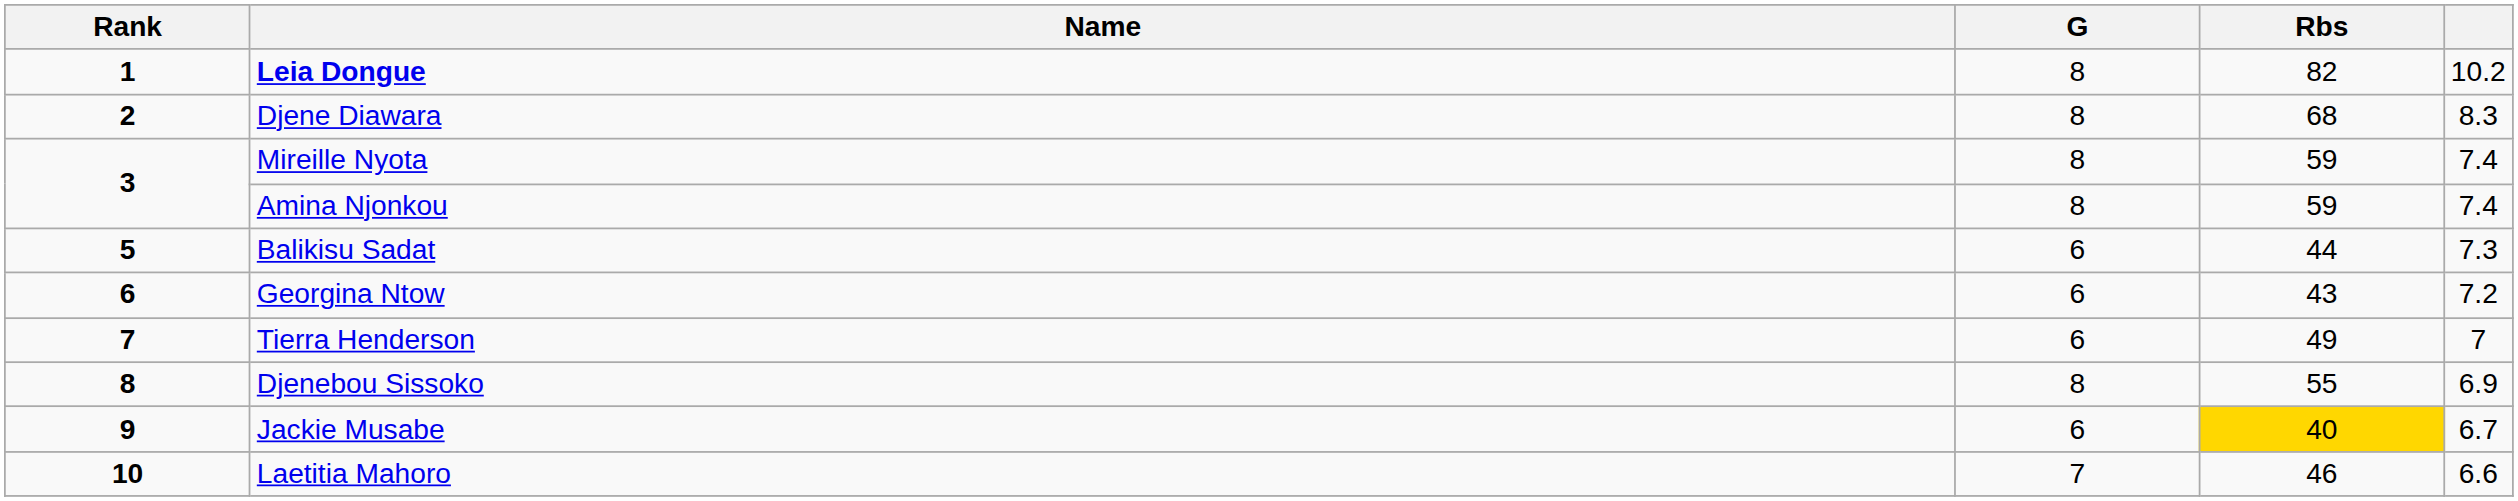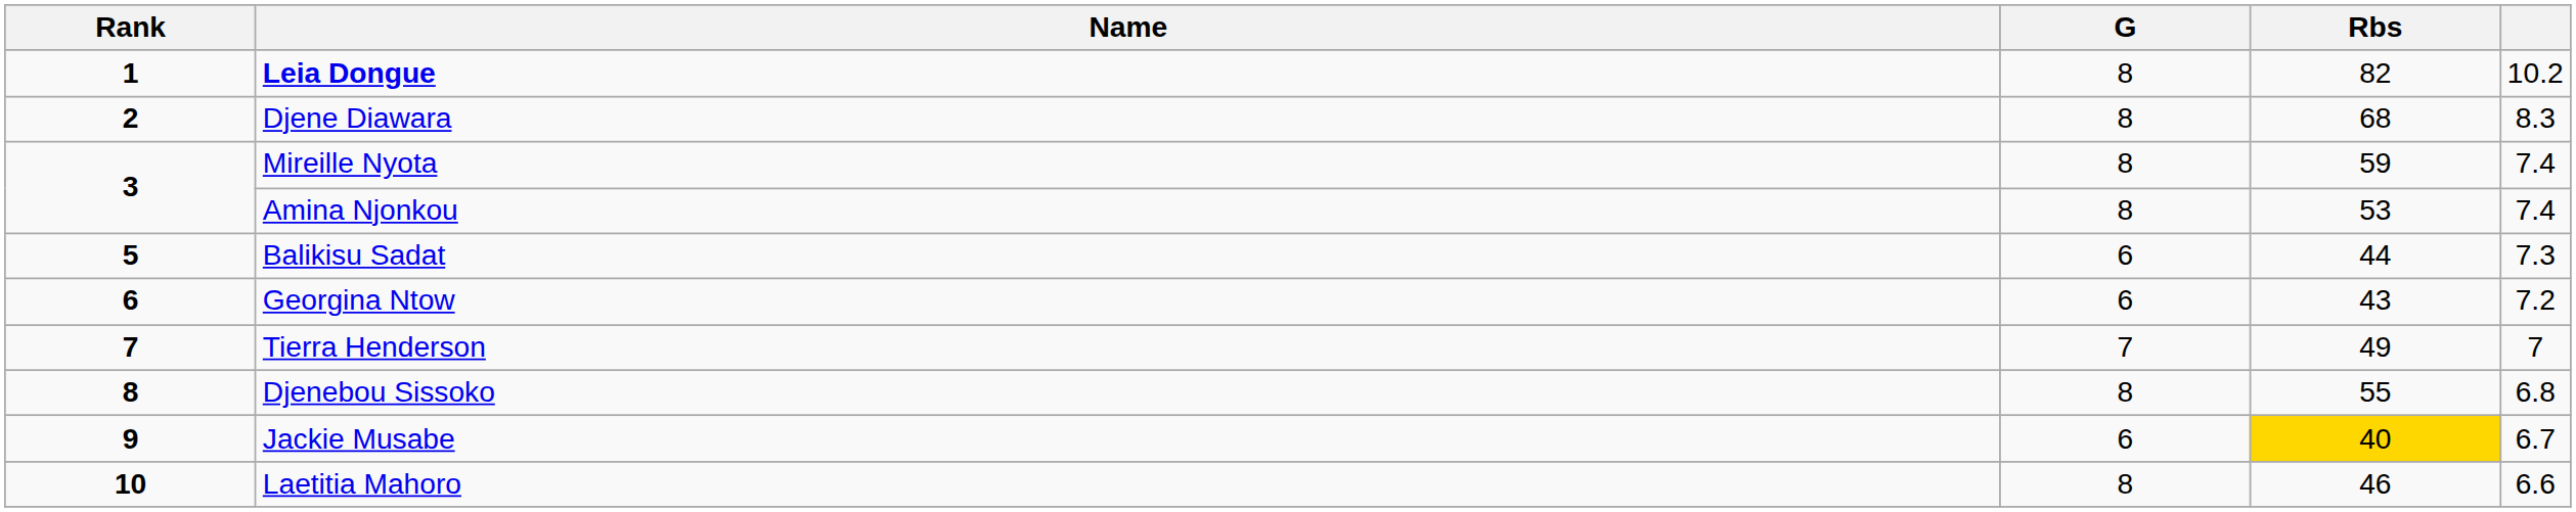Amina Njonkou | Rbs: 59 -> 53
Tierra Henderson | G: 6 -> 7
Djenebou Sissoko | column 5: 6.9 -> 6.8
Laetitia Mahoro | G: 7 -> 8
